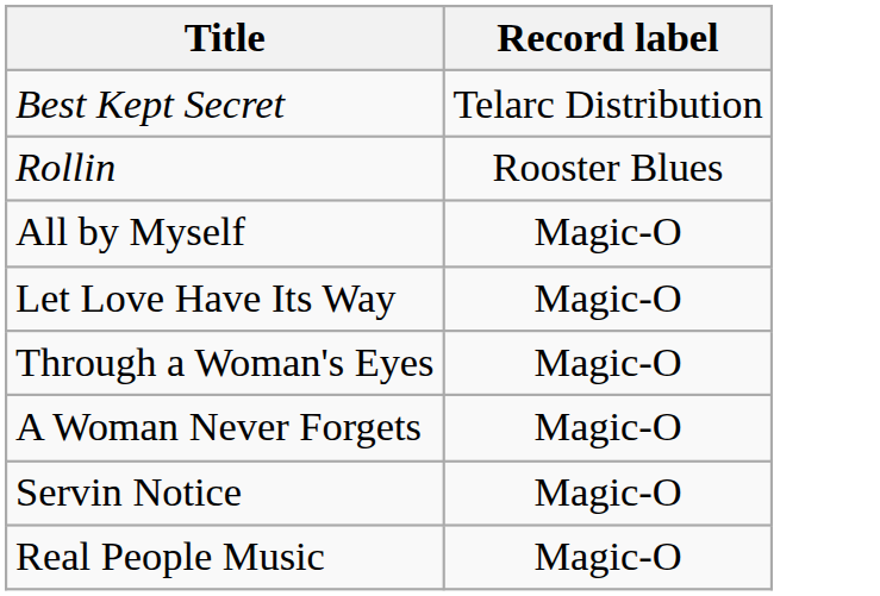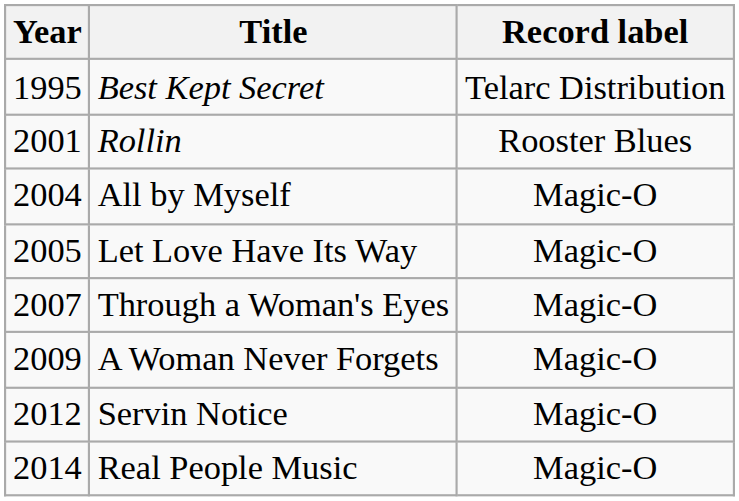+ column: Year | 1995 | 2001 | 2004 | 2005 | 2007 | 2009 | 2012 | 2014
